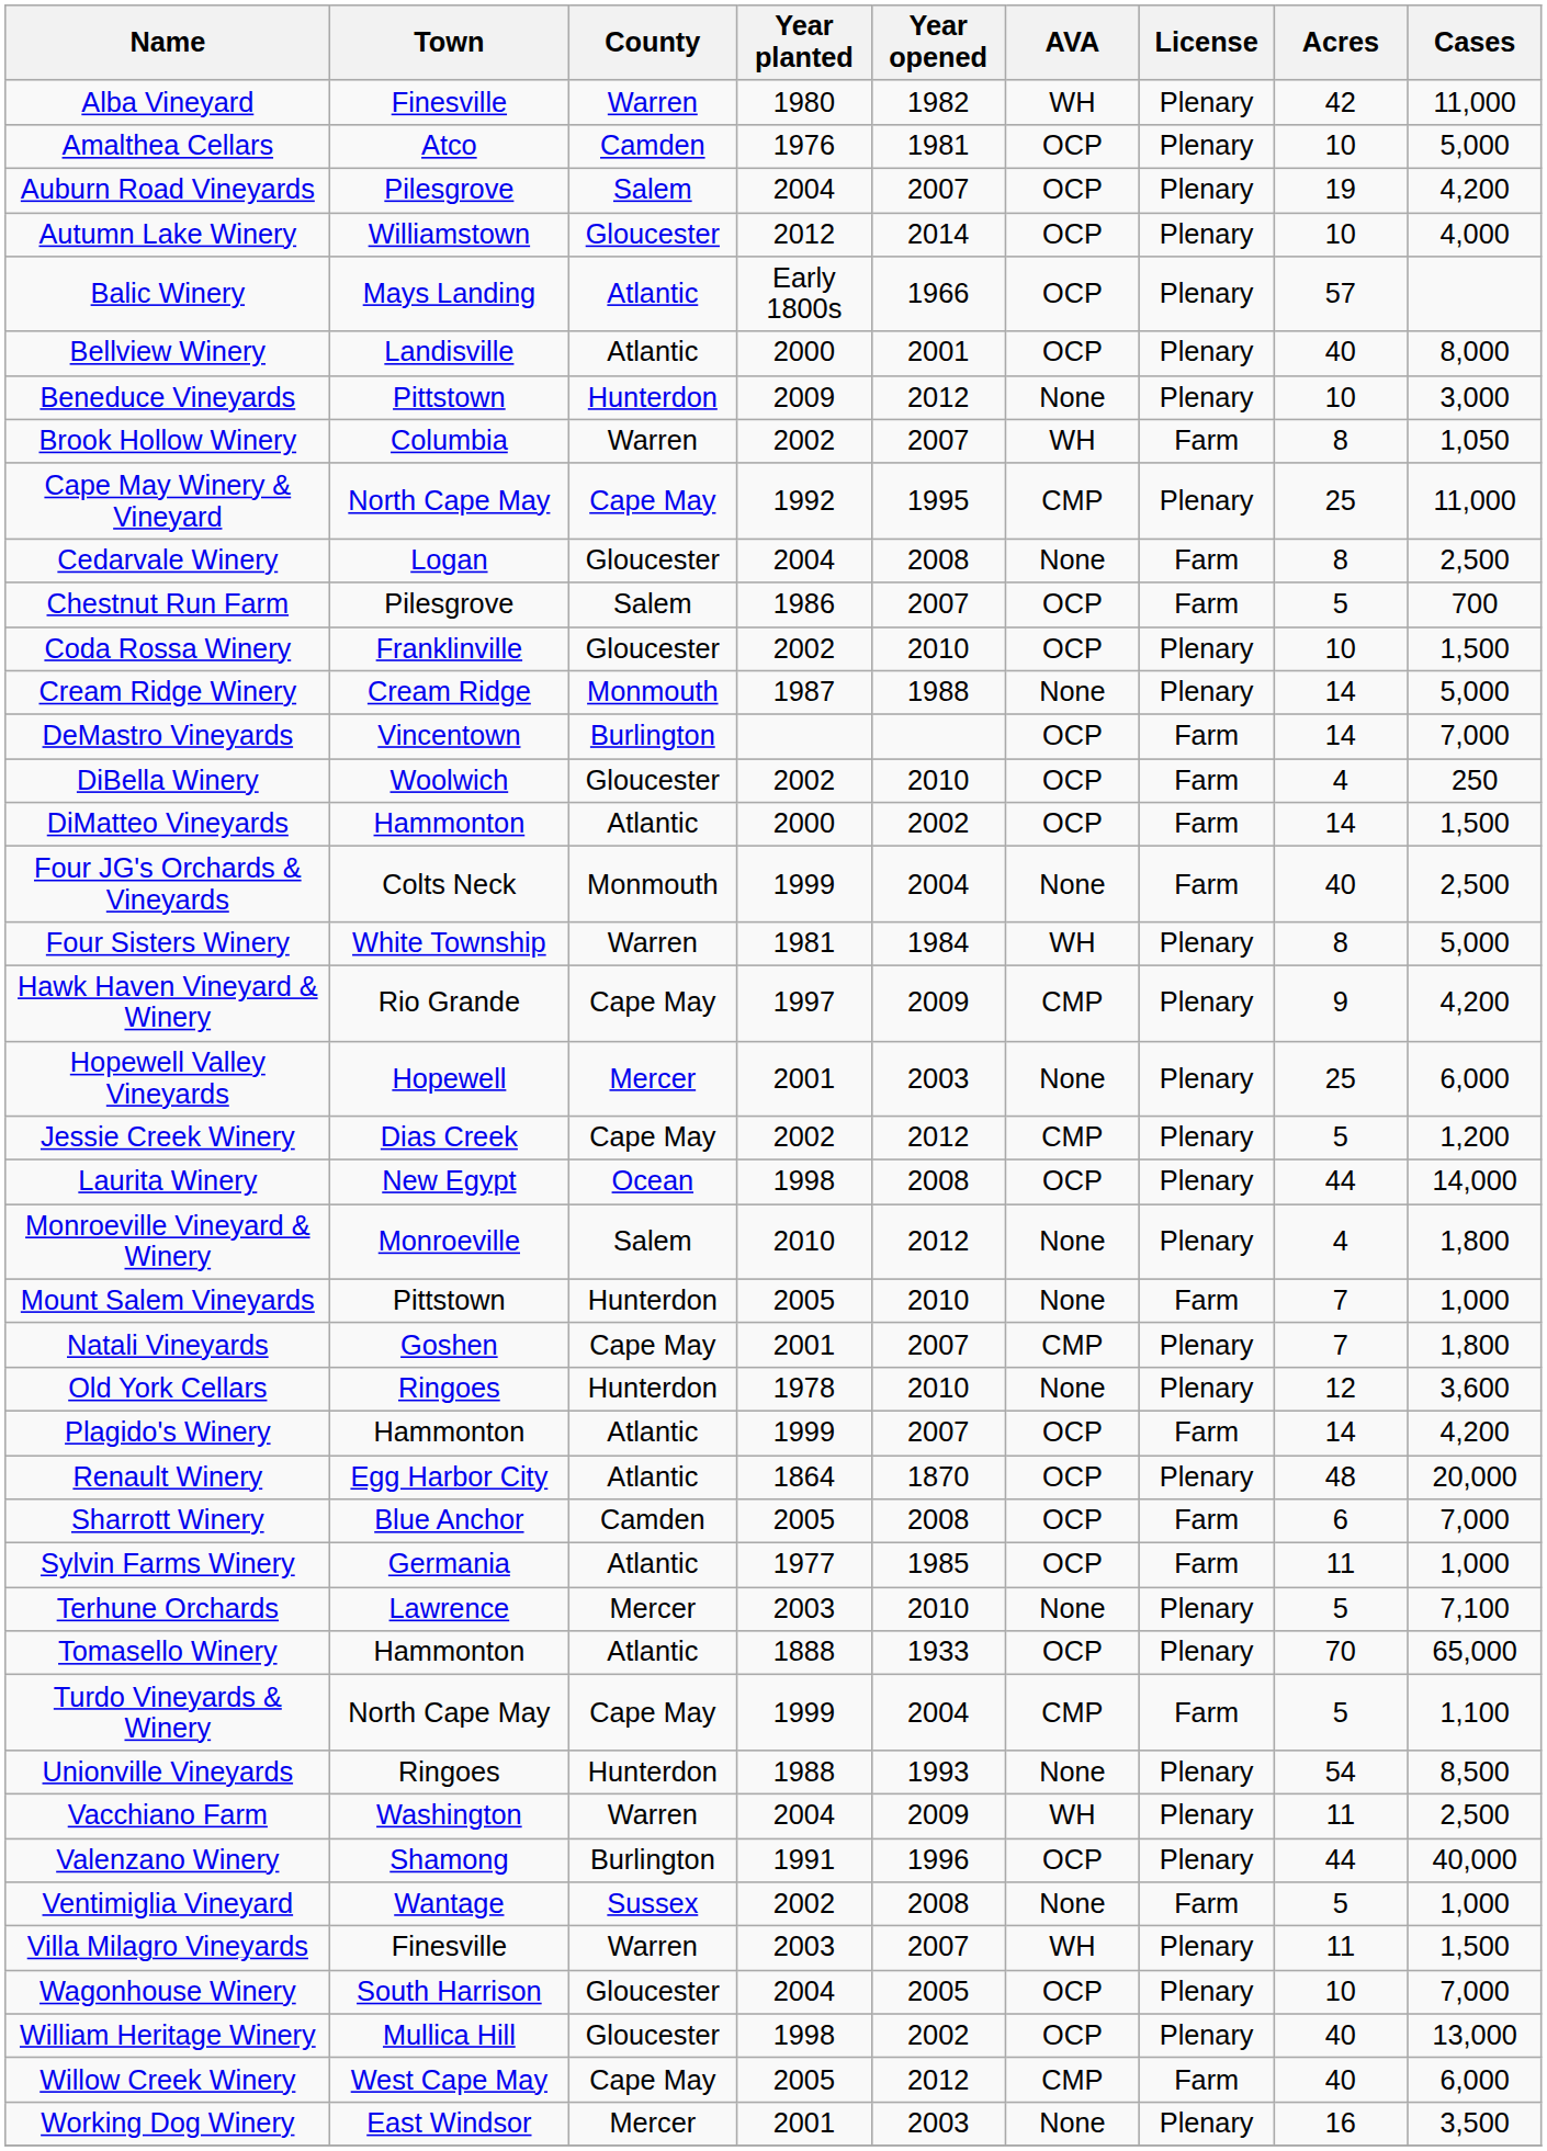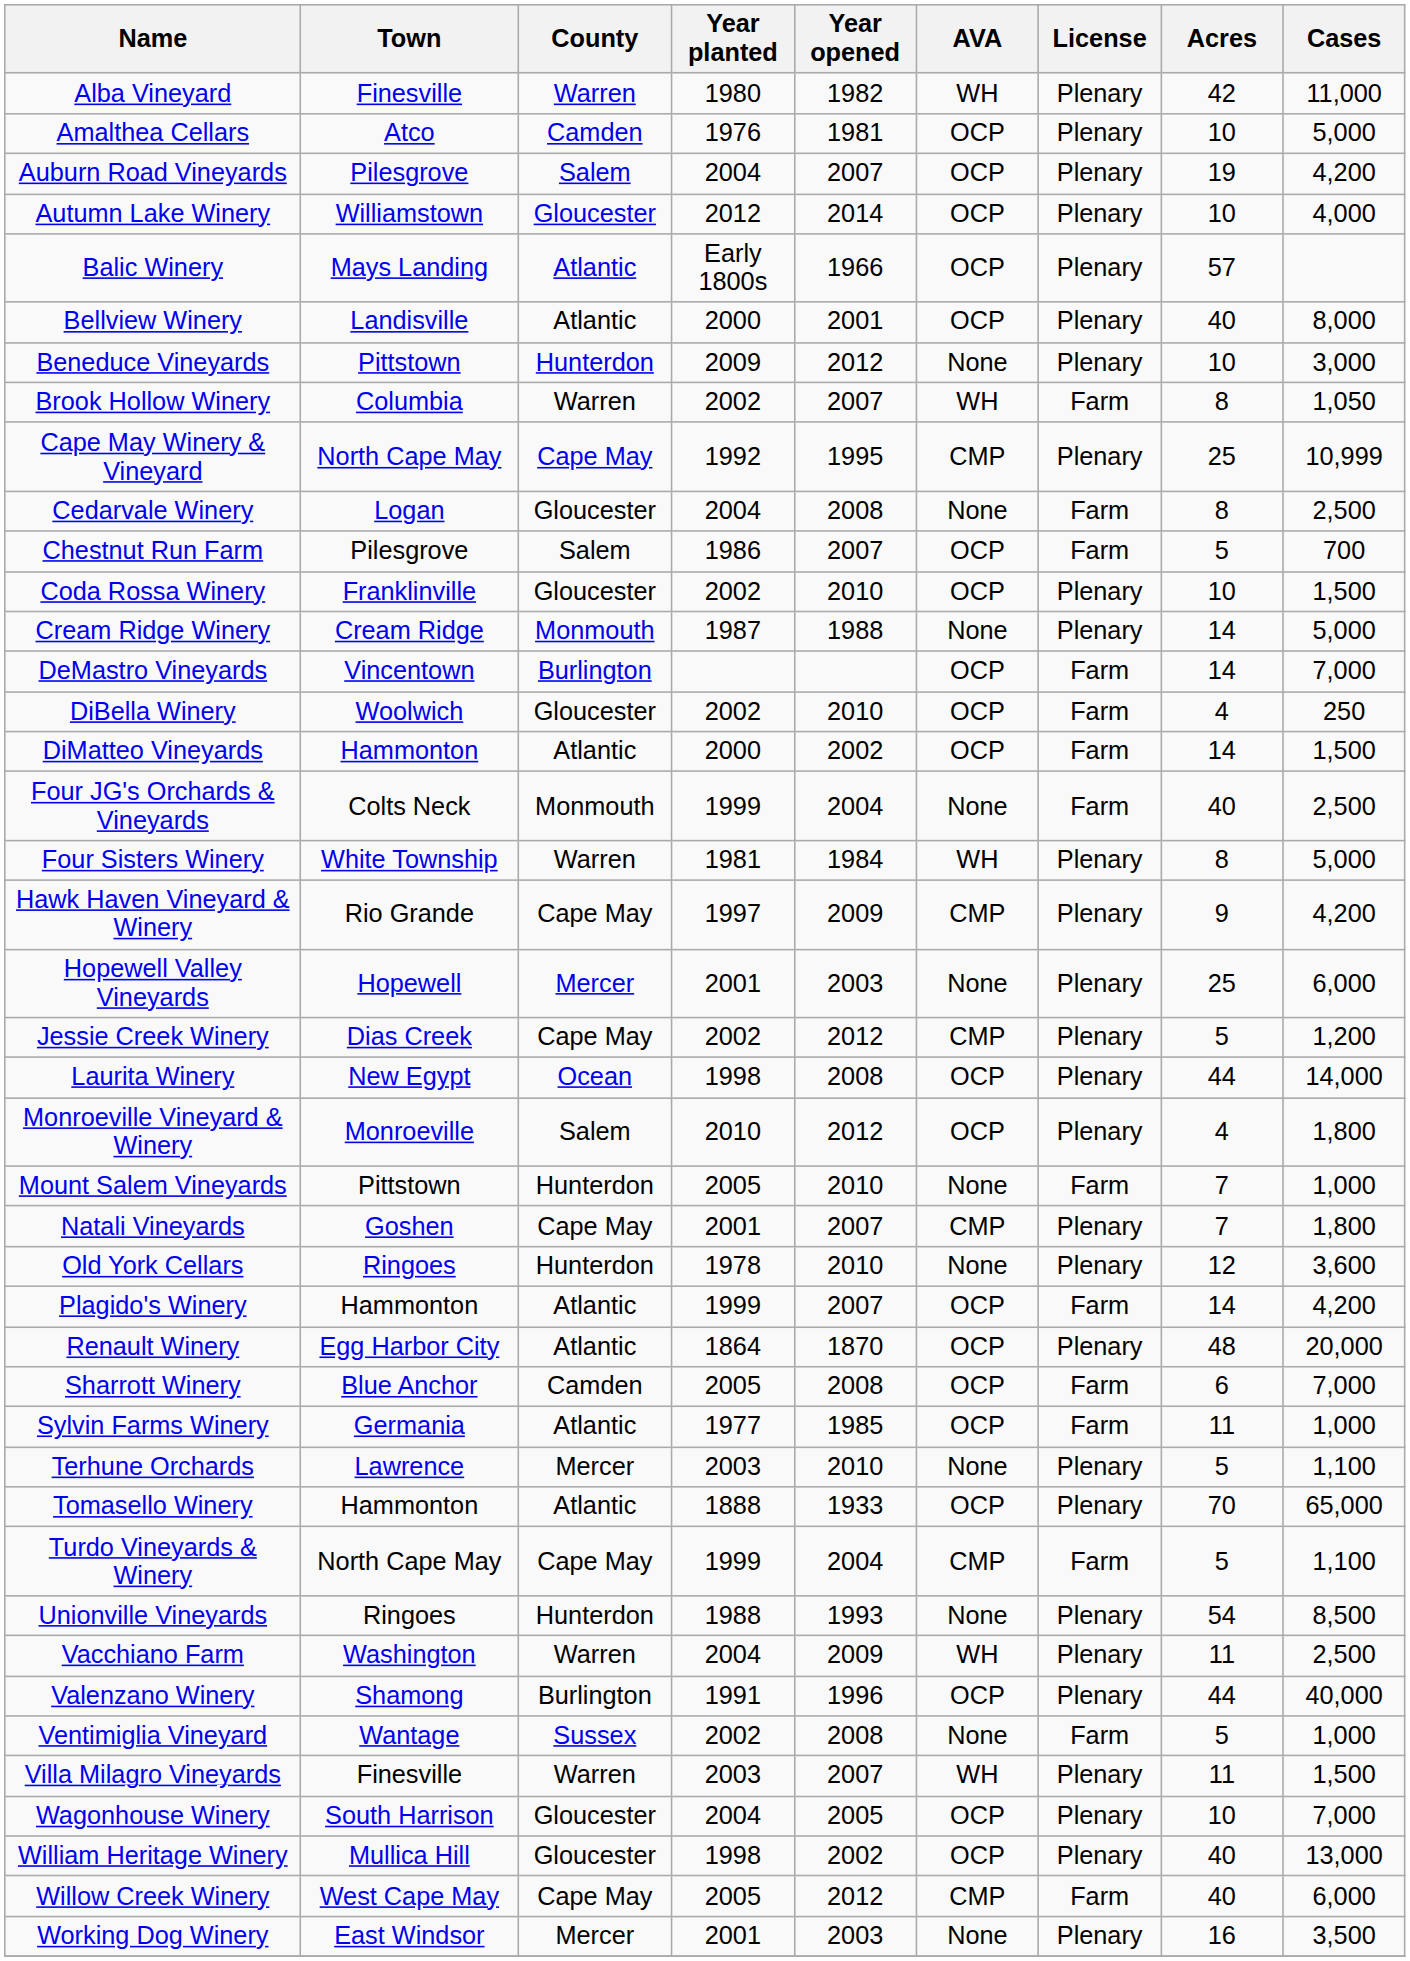Cape May Winery & Vineyard | Cases: 11,000 -> 10,999
Monroeville Vineyard & Winery | AVA: None -> OCP
Terhune Orchards | Cases: 7,100 -> 1,100
